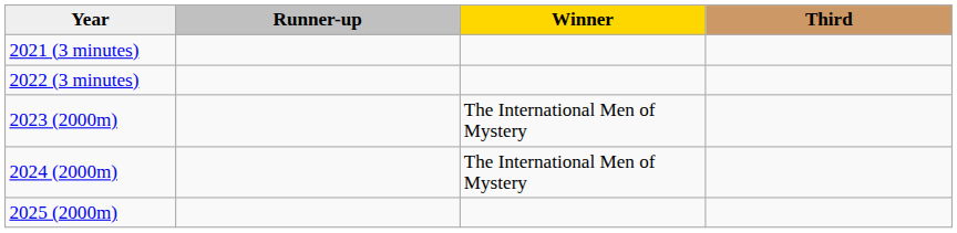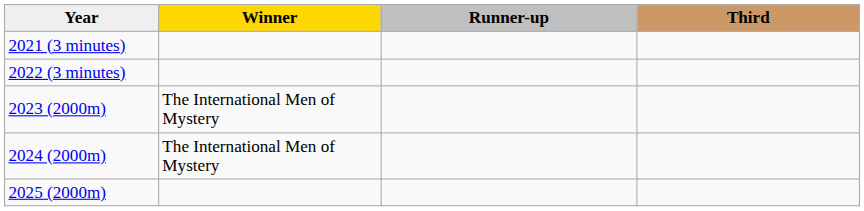columns swapped: Winner <-> Runner-up
